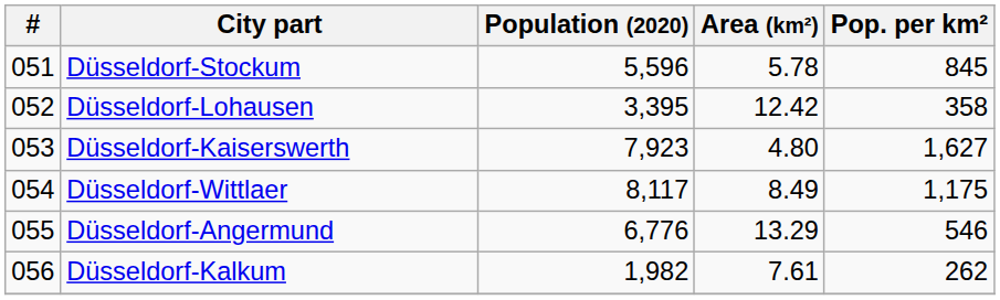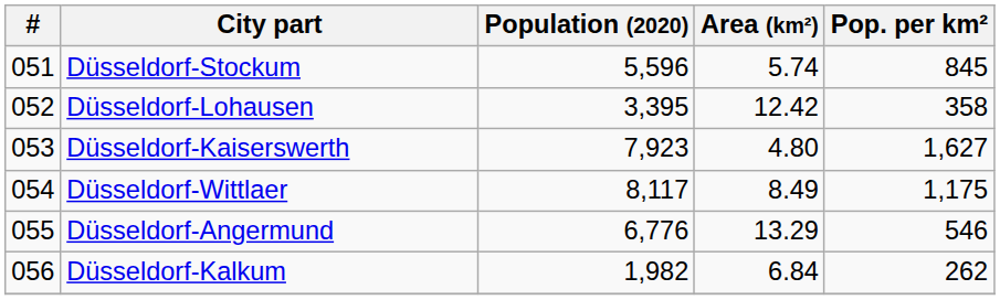Düsseldorf-Stockum | Area (km²): 5.78 -> 5.74
Düsseldorf-Kalkum | Area (km²): 7.61 -> 6.84
